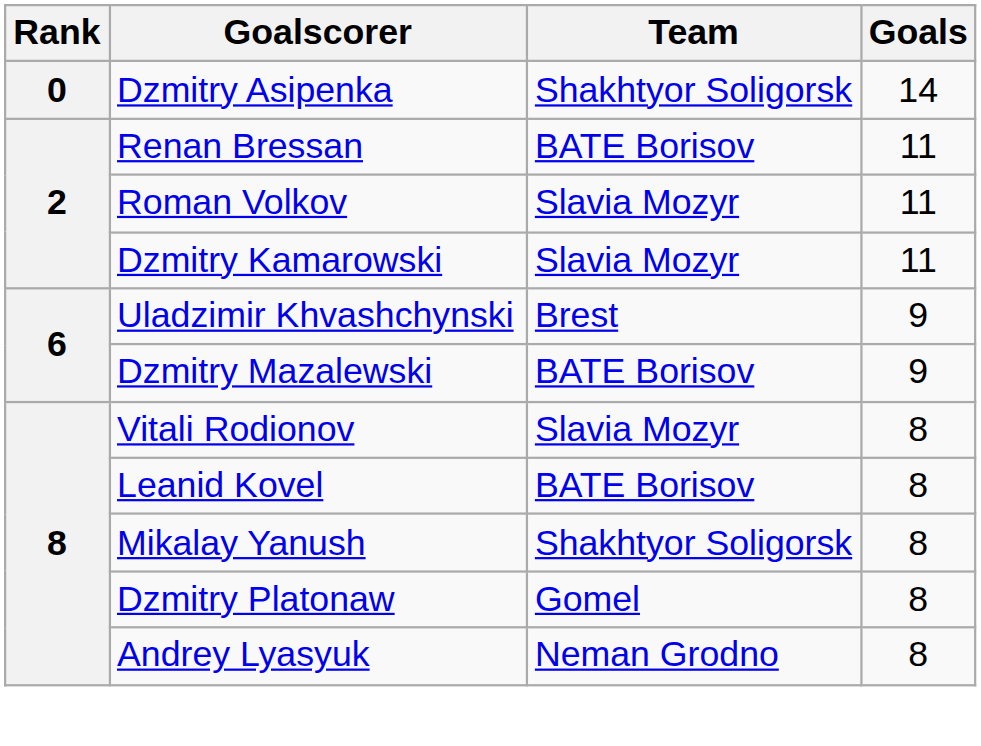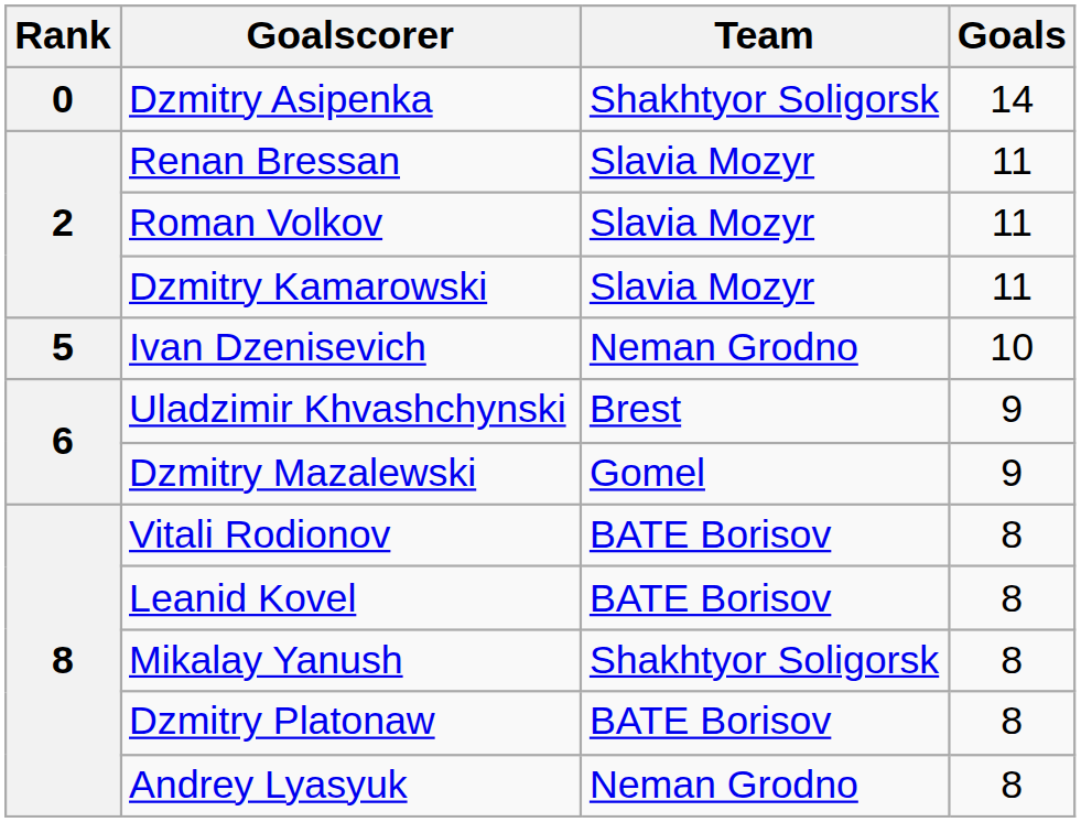Renan Bressan | Team: BATE Borisov -> Slavia Mozyr
+ row: 5 | Ivan Dzenisevich | Neman Grodno | 10
Dzmitry Mazalewski | Team: BATE Borisov -> Gomel
Vitali Rodionov | Team: Slavia Mozyr -> BATE Borisov
Dzmitry Platonaw | Team: Gomel -> BATE Borisov
